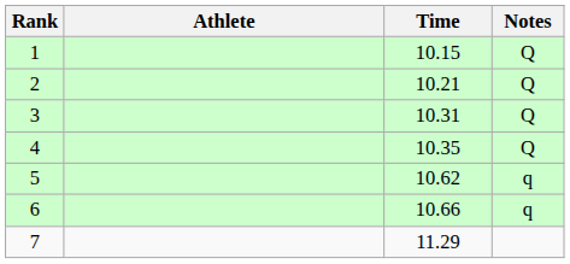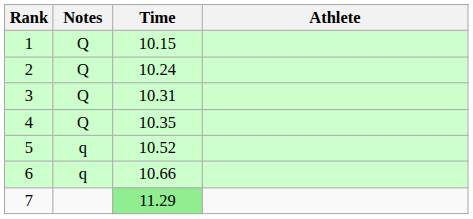columns swapped: Athlete <-> Notes
2 | Time: 10.21 -> 10.24
5 | Time: 10.62 -> 10.52
7 | Time: no background -> lightgreen background
